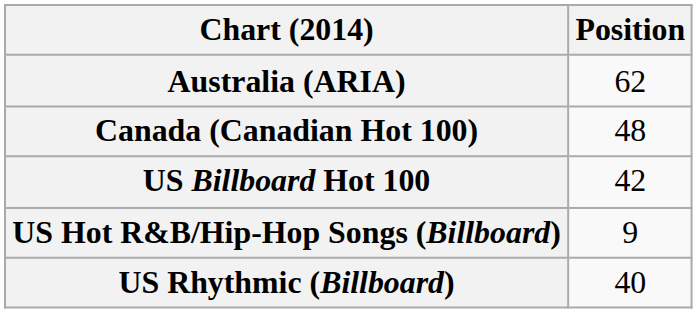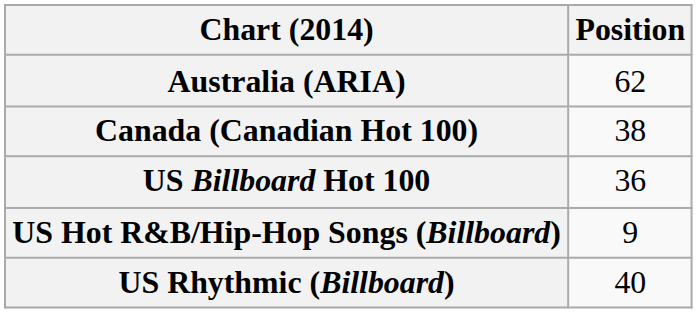Canada (Canadian Hot 100) | Position: 48 -> 38
US Billboard Hot 100 | Position: 42 -> 36
